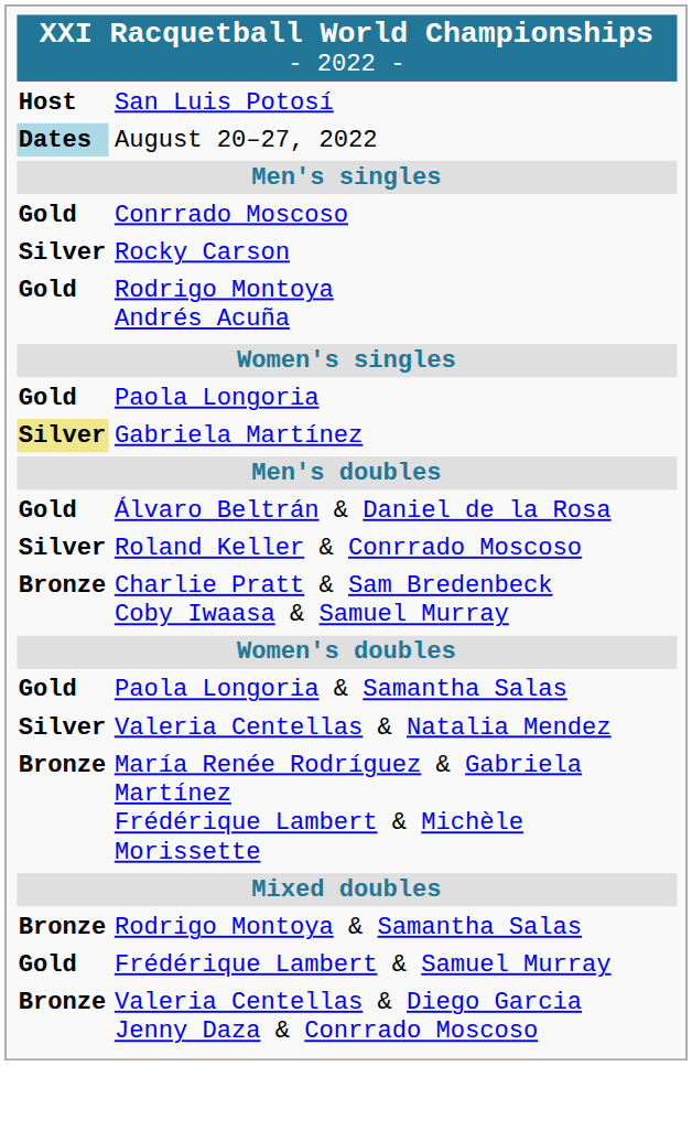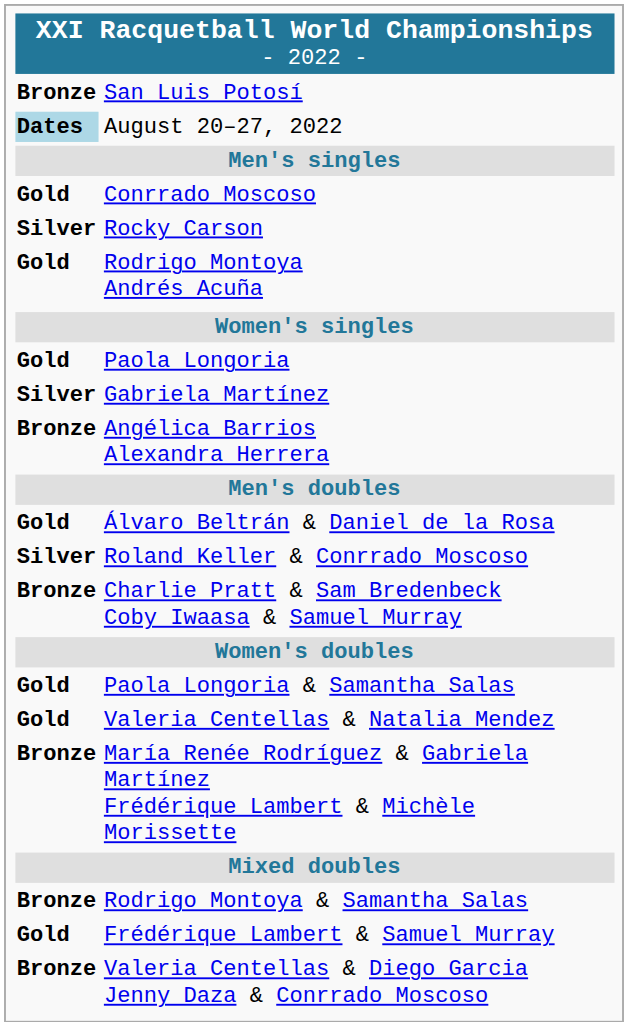San Luis Potosí | column 1: Host -> Bronze
Gabriela Martínez | column 1: khaki background -> no background
+ row: Bronze | Angélica Barrios Alexandra Herrera
Valeria Centellas & Natalia Mendez | column 1: Silver -> Gold
